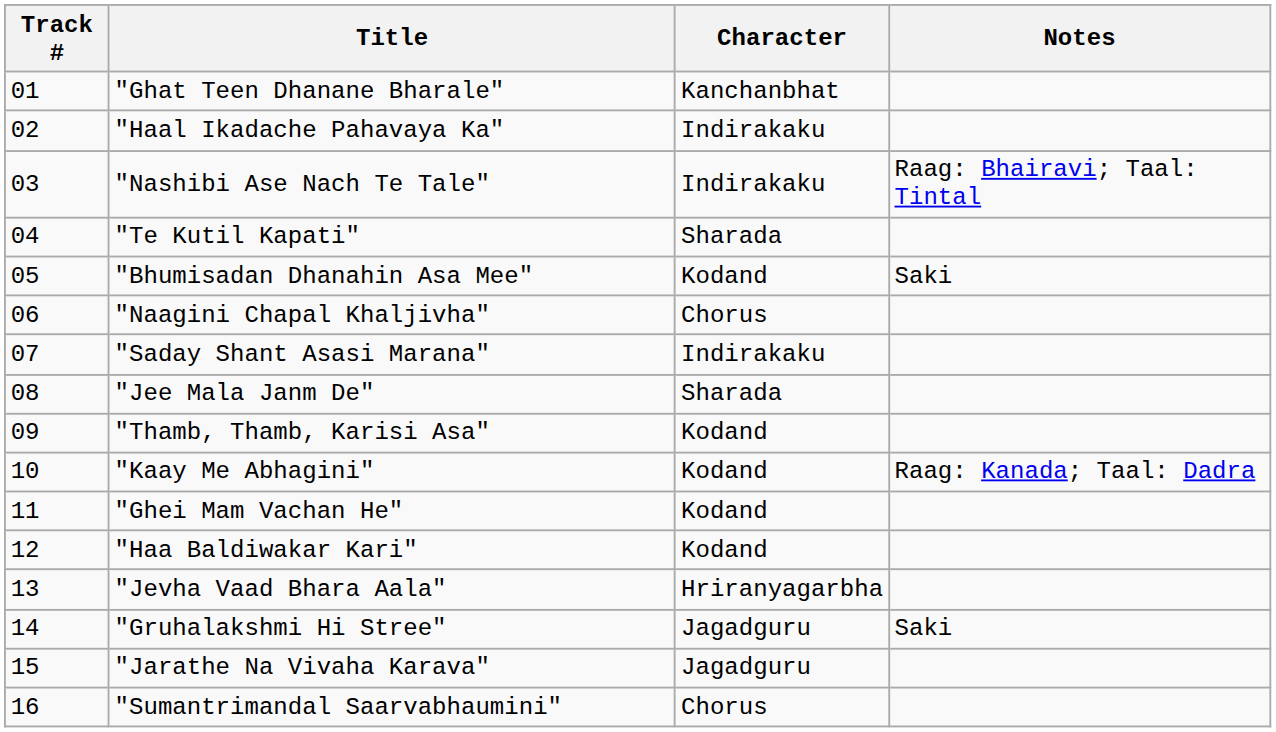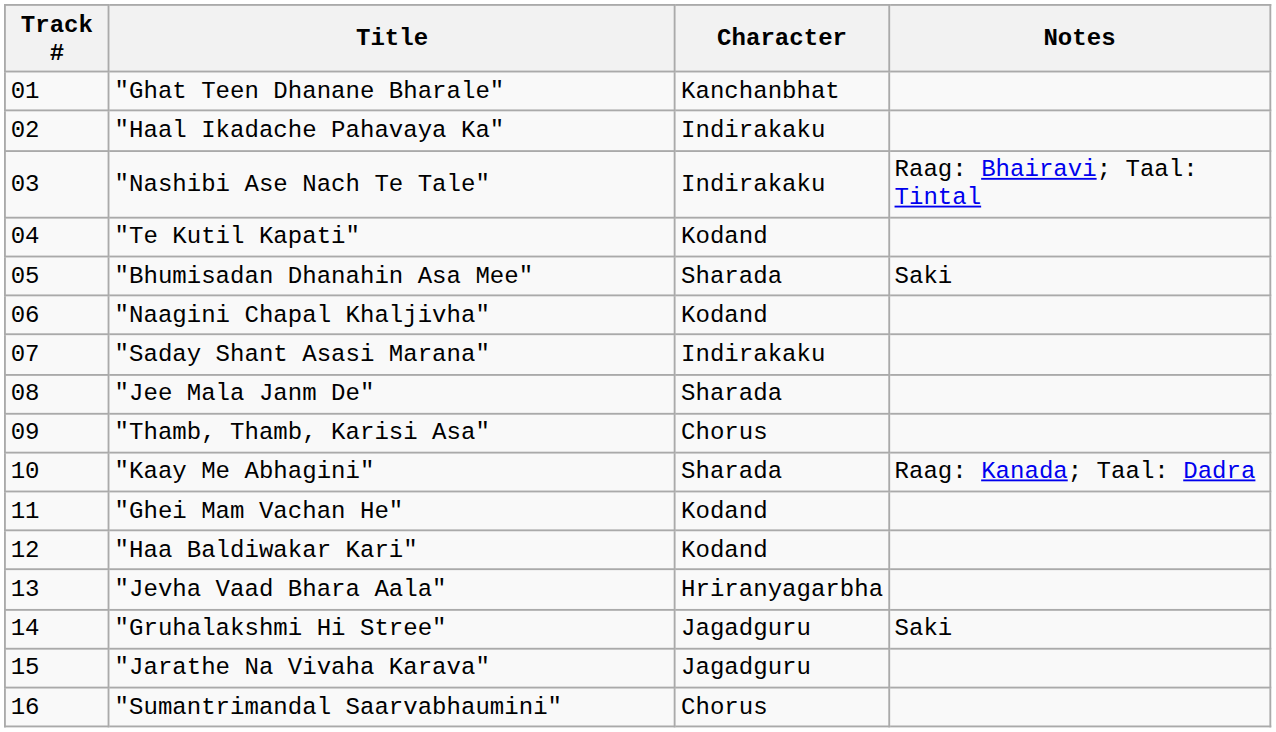"Te Kutil Kapati" | Character: Sharada -> Kodand
"Bhumisadan Dhanahin Asa Mee" | Character: Kodand -> Sharada
"Naagini Chapal Khaljivha" | Character: Chorus -> Kodand
"Thamb, Thamb, Karisi Asa" | Character: Kodand -> Chorus
"Kaay Me Abhagini" | Character: Kodand -> Sharada
